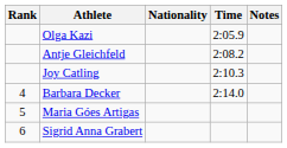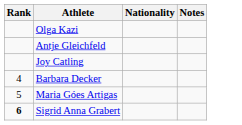- column: Time | 2:05.9 | 2:08.2 | 2:10.3 | 2:14.0
Sigrid Anna Grabert | Rank: normal -> bold
